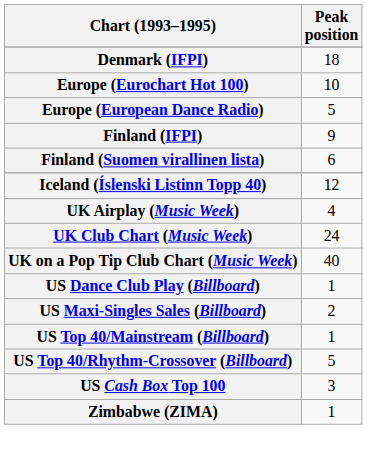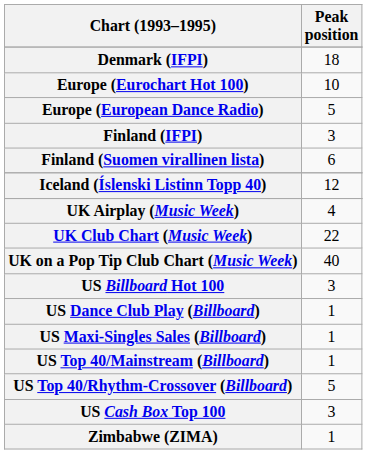Finland (IFPI) | Peak position: 9 -> 3
UK Club Chart (Music Week) | Peak position: 24 -> 22
+ row: US Billboard Hot 100 | 3
US Maxi-Singles Sales (Billboard) | Peak position: 2 -> 1
